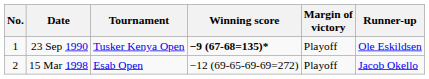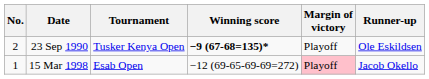23 Sep 1990 | No.: 1 -> 2
15 Mar 1998 | No.: 2 -> 1
15 Mar 1998 | Margin of victory: no background -> pink background
